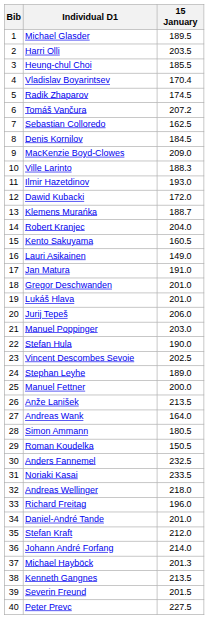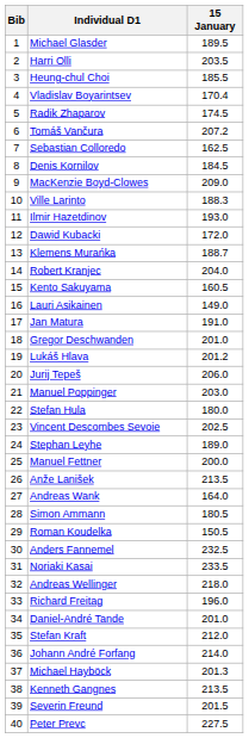Lukáš Hlava | 15 January: 201.0 -> 201.2
Stefan Hula | 15 January: 190.0 -> 180.0
